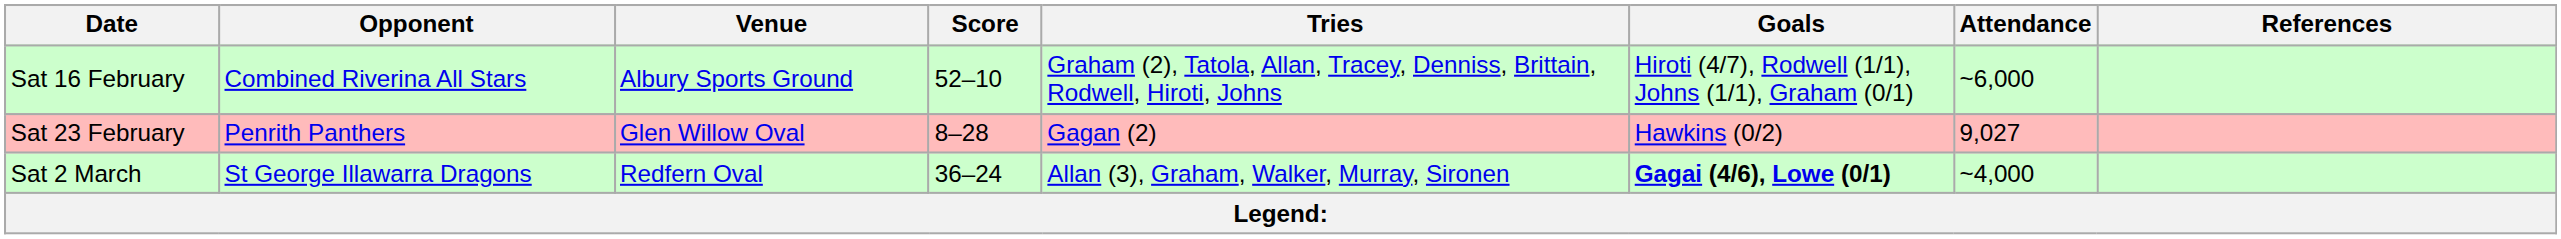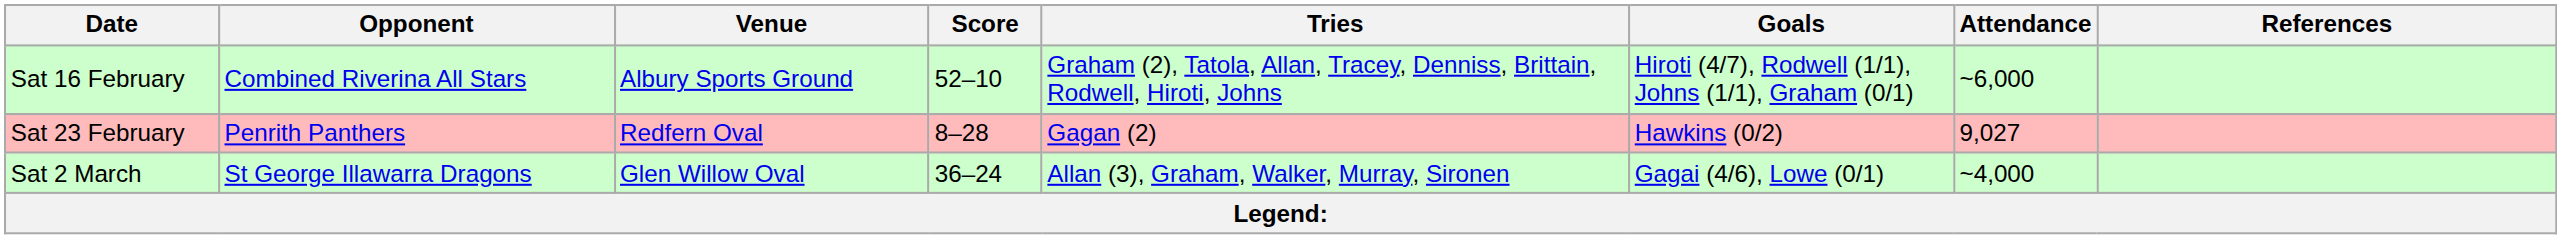Sat 23 February | Venue: Glen Willow Oval -> Redfern Oval
Sat 2 March | Venue: Redfern Oval -> Glen Willow Oval
Sat 2 March | Goals: bold -> normal
